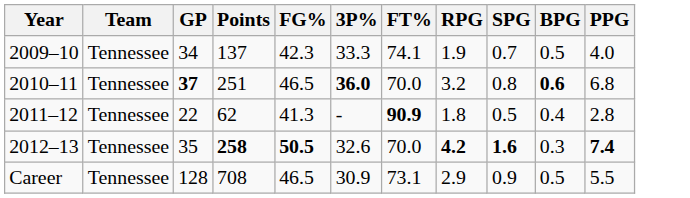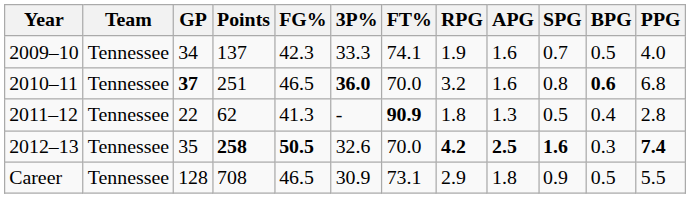+ column: APG | 1.6 | 1.6 | 1.3 | 2.5 | 1.8
